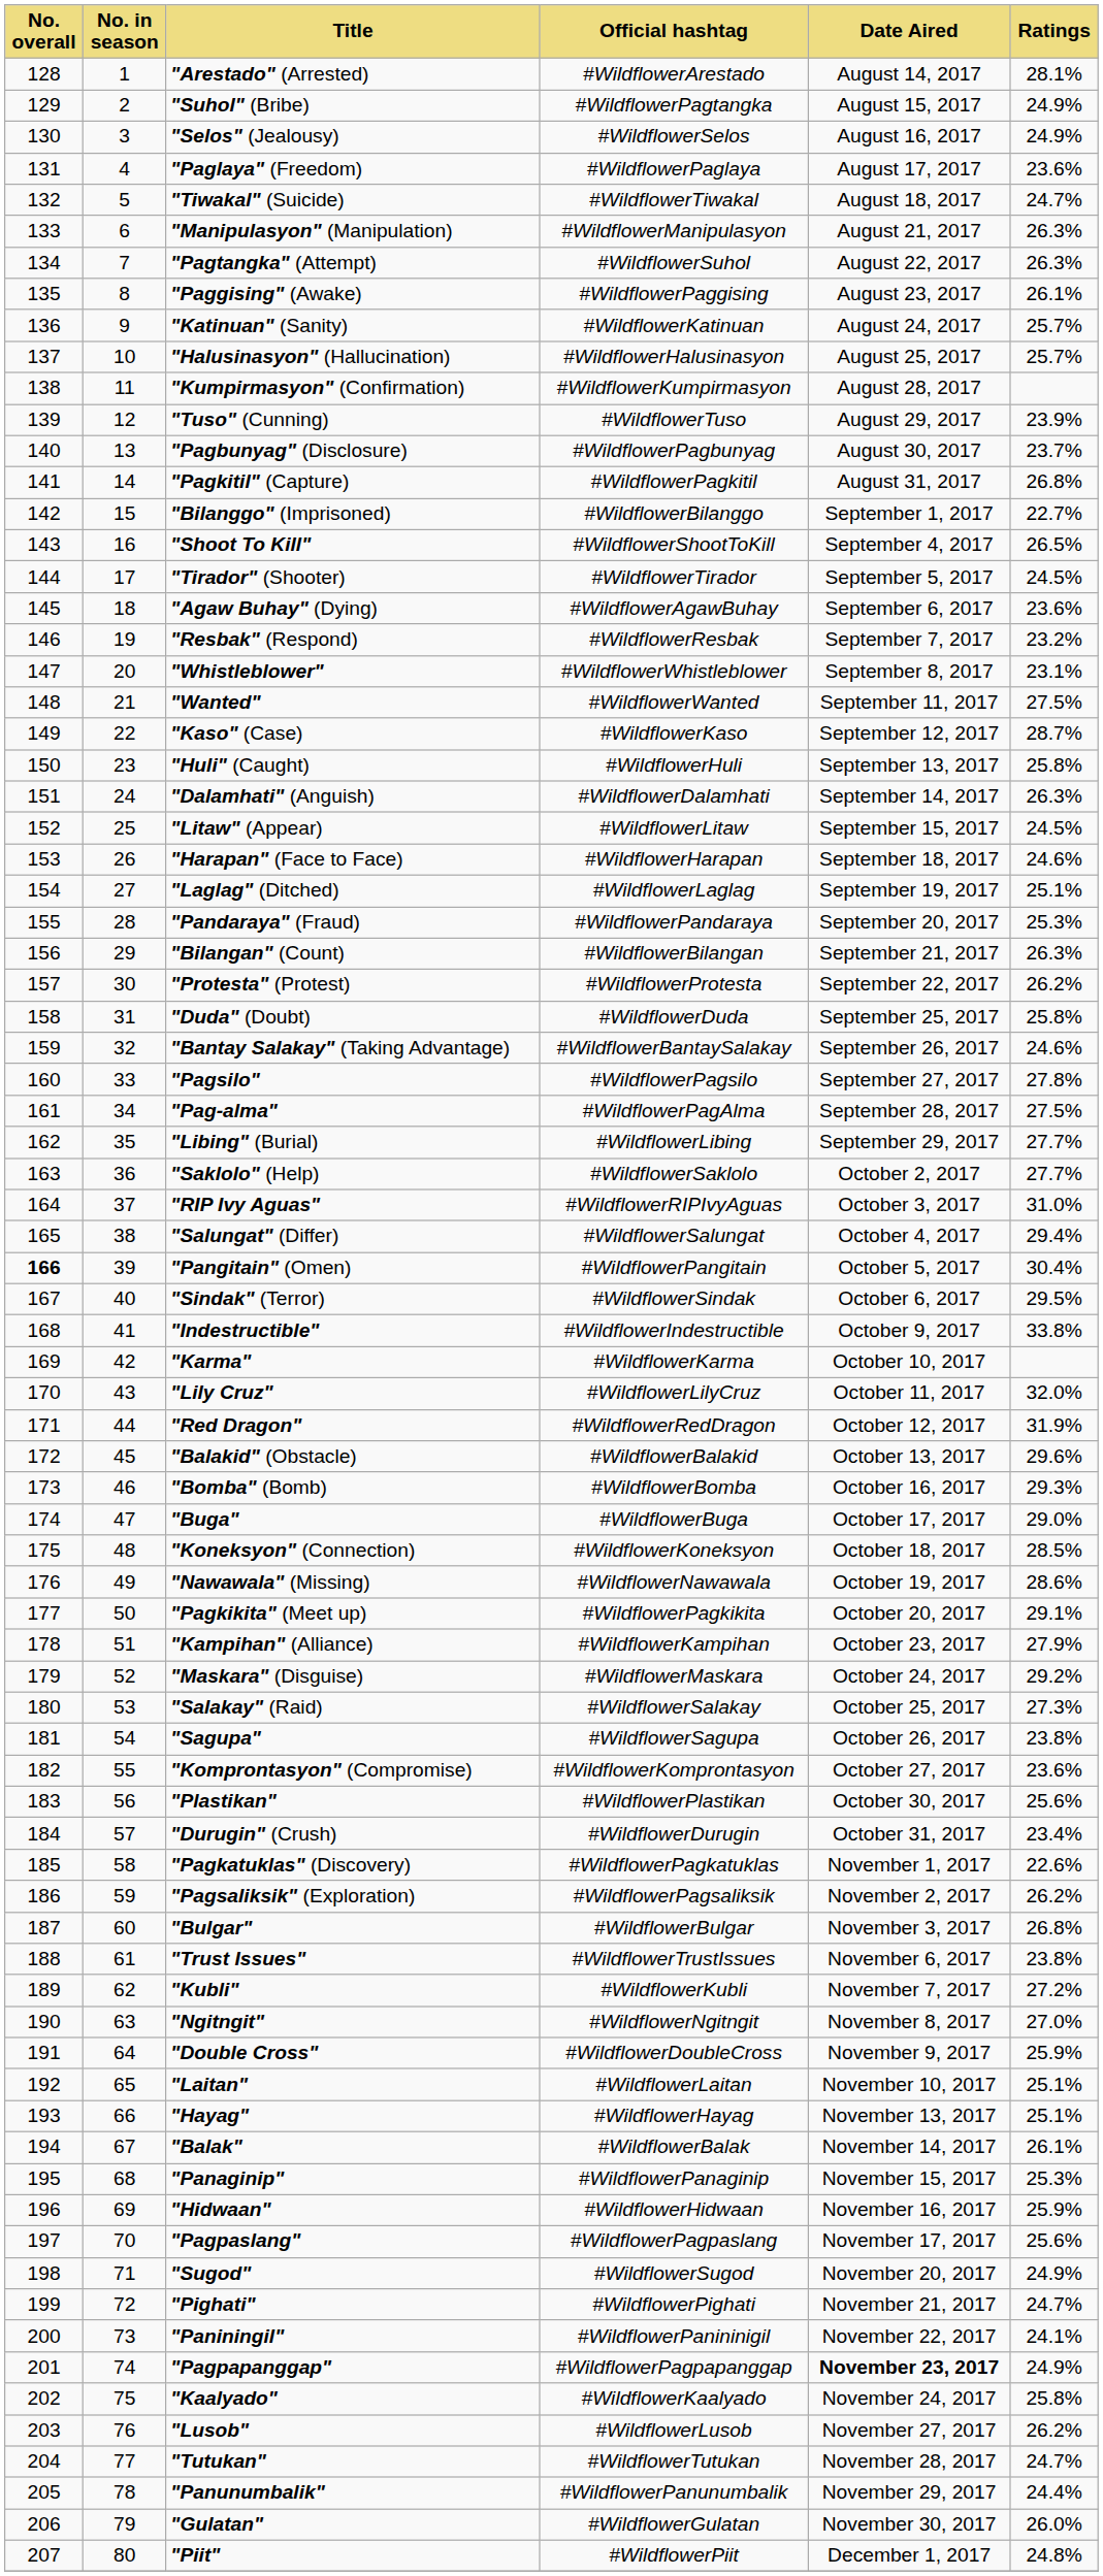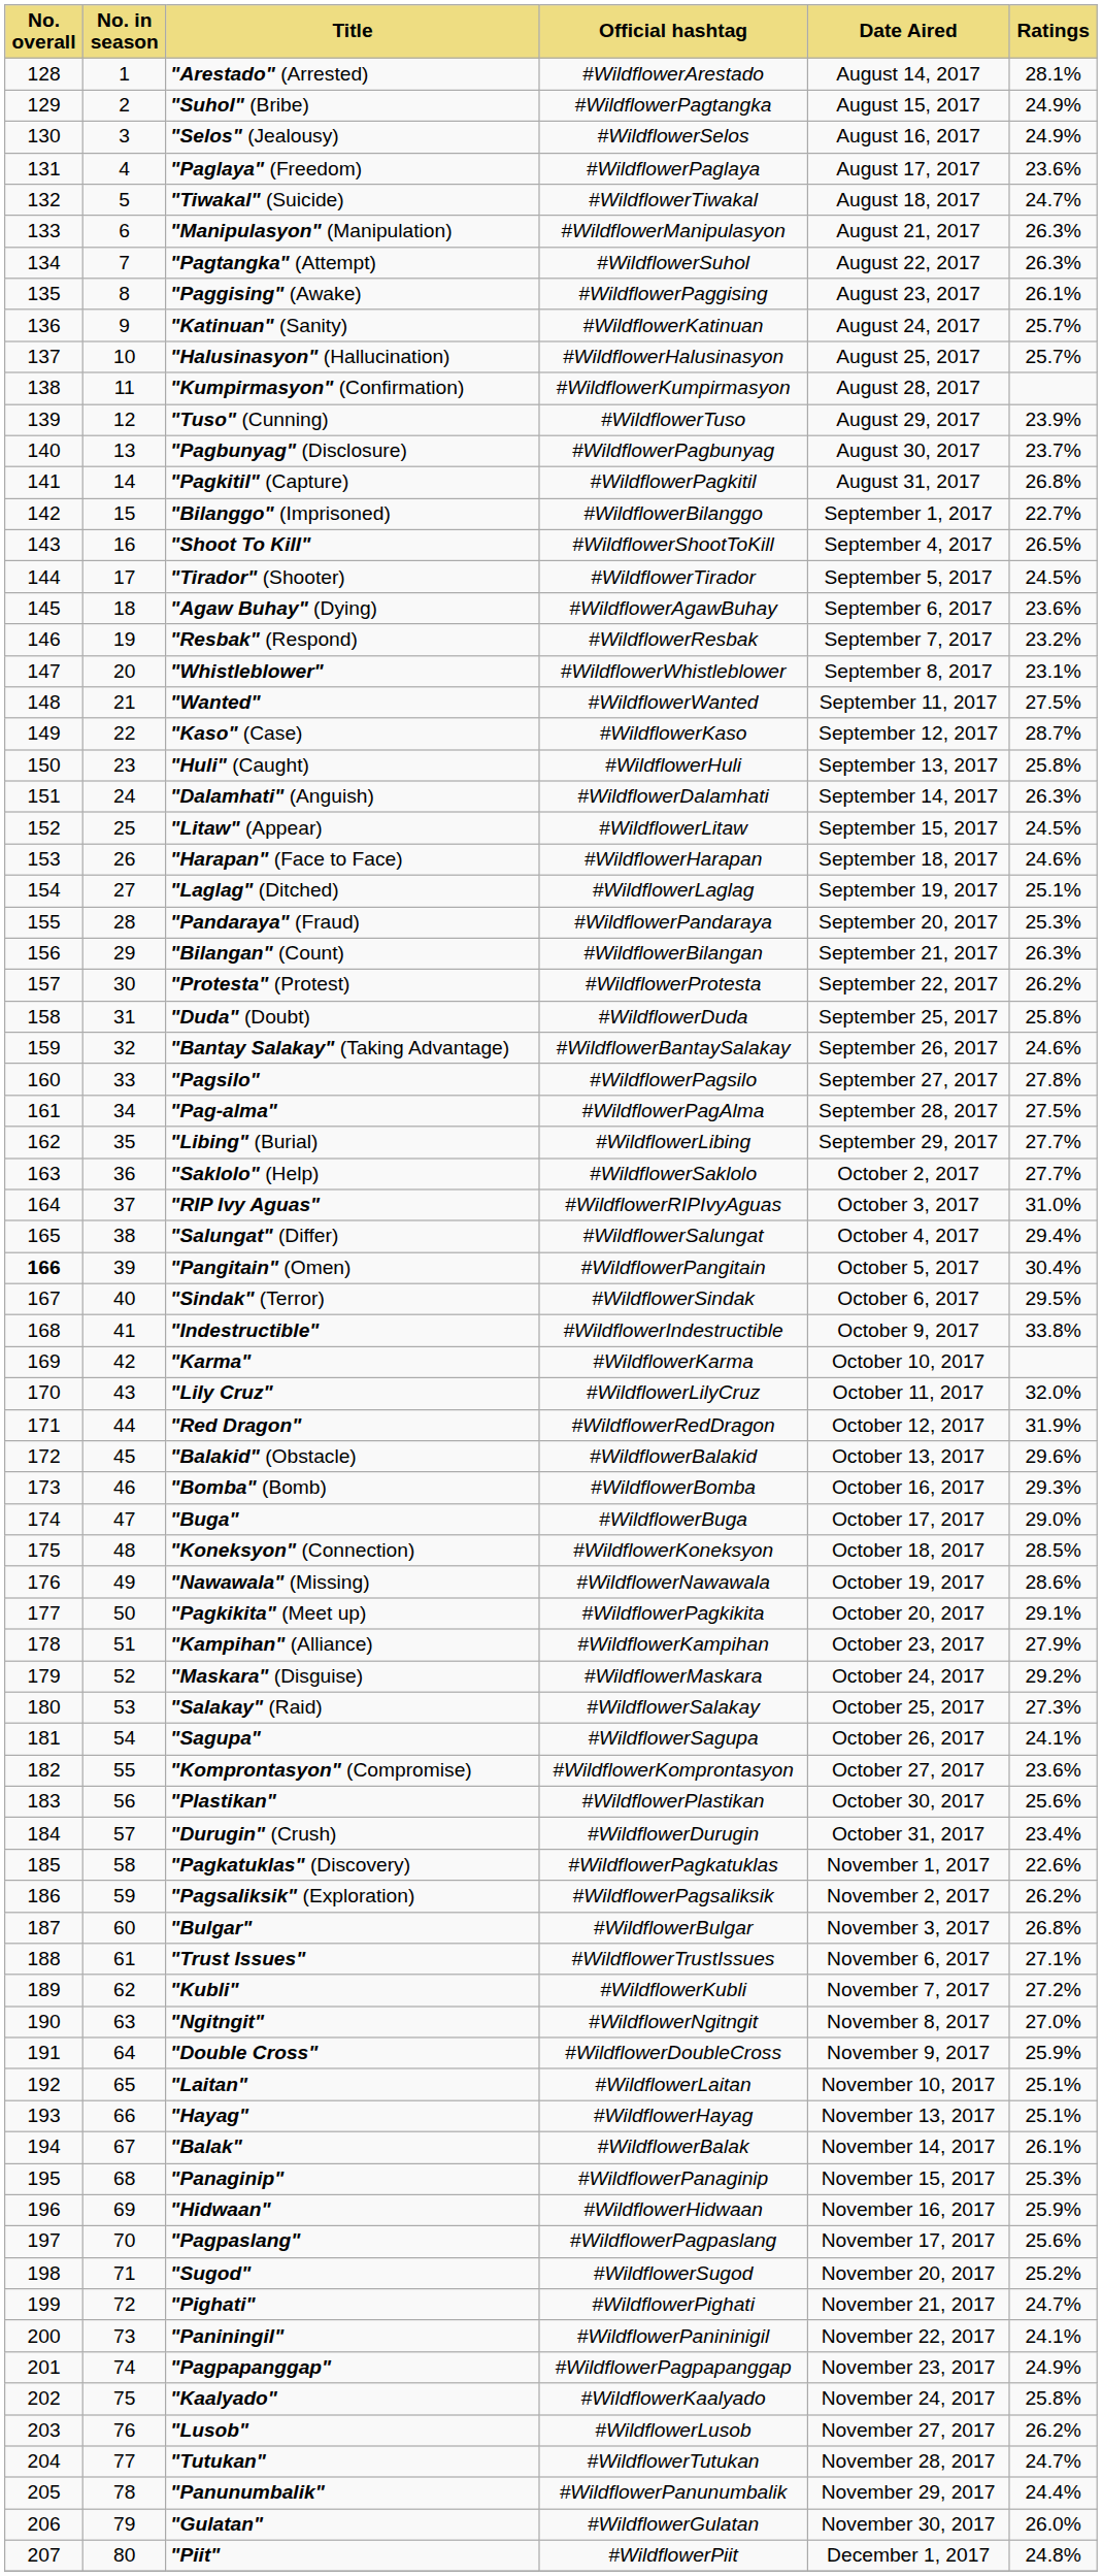"Sagupa" | Ratings: 23.8% -> 24.1%
"Trust Issues" | Ratings: 23.8% -> 27.1%
"Sugod" | Ratings: 24.9% -> 25.2%
"Pagpapanggap" | Date Aired: bold -> normal
